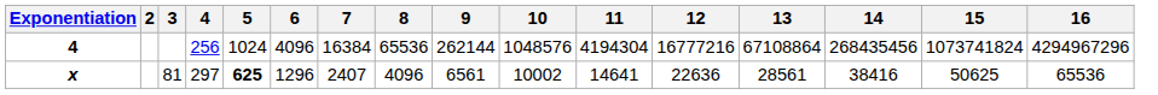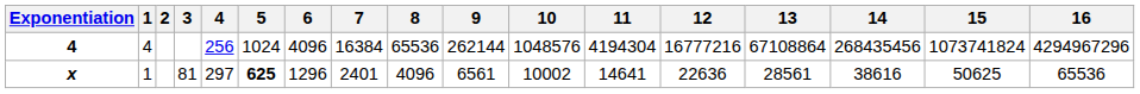+ column: 1 | 4 | 1
x | 7: 2407 -> 2401
x | 14: 38416 -> 38616
